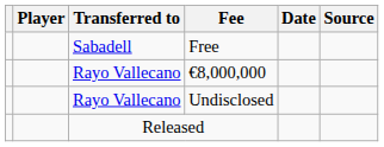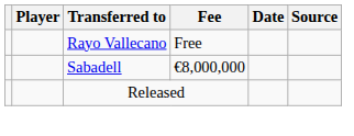Free | Transferred to: Sabadell -> Rayo Vallecano
€8,000,000 | Transferred to: Rayo Vallecano -> Sabadell
- row: Rayo Vallecano | Undisclosed
